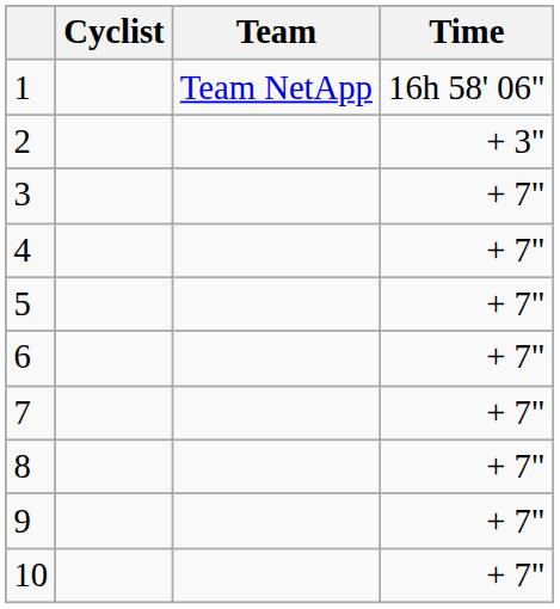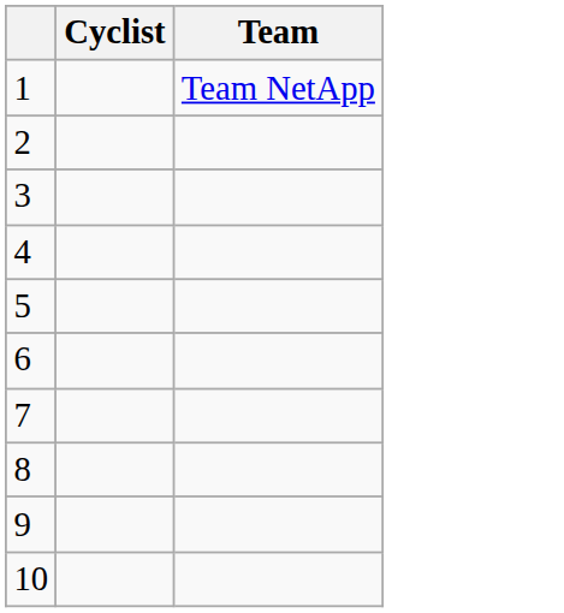- column: Time | 16h 58' 06" | + 3" | + 7" | + 7" | + 7" | + 7" | + 7" | + 7" | + 7" | + 7"
